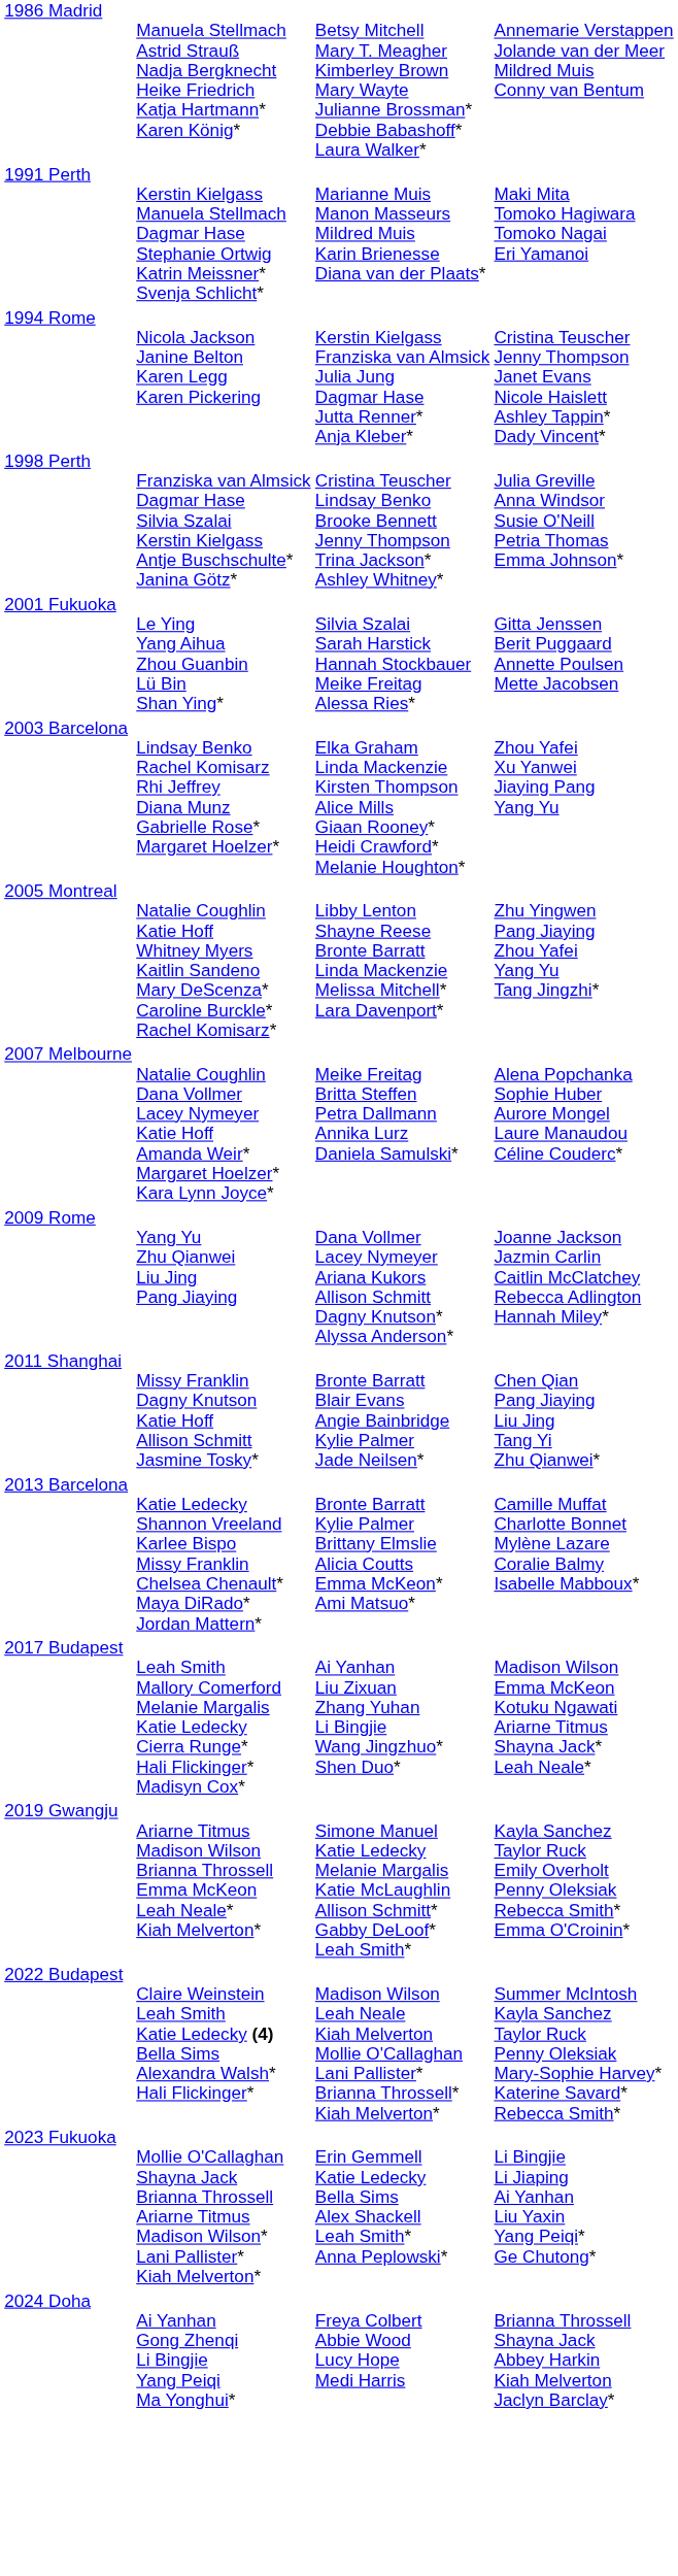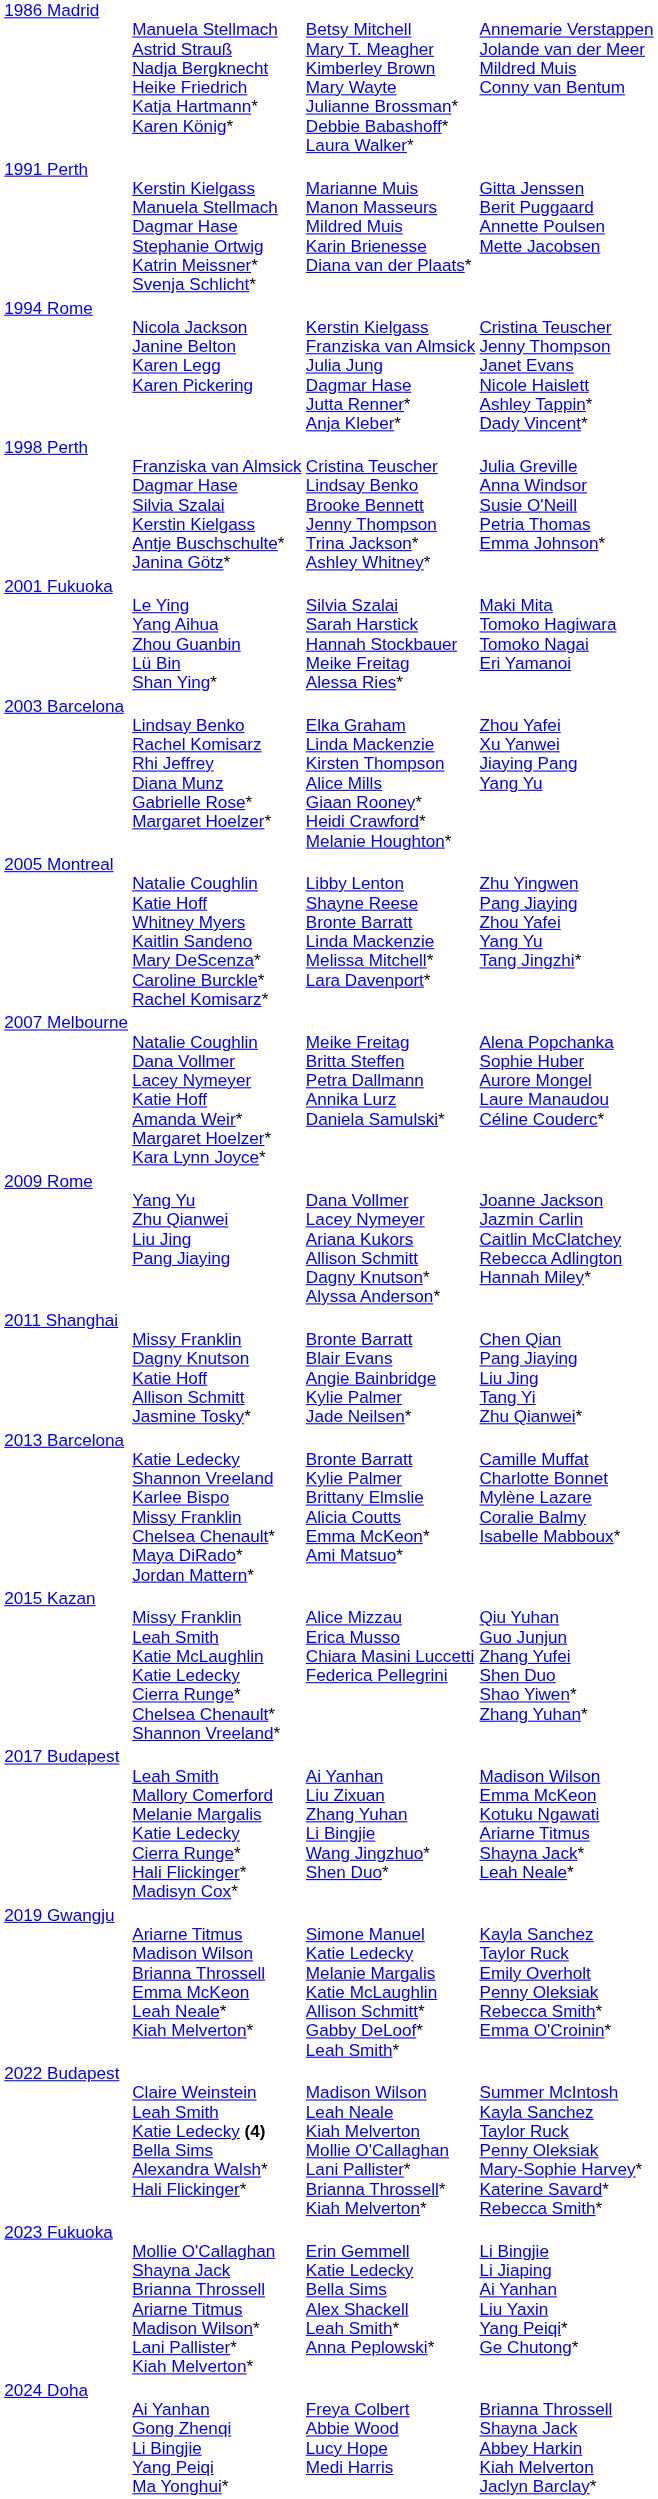1991 Perth | column 4: Maki Mita Tomoko Hagiwara Tomoko Nagai Eri Yamanoi -> Gitta Jenssen Berit Puggaard Annette Poulsen Mette Jacobsen
2001 Fukuoka | column 4: Gitta Jenssen Berit Puggaard Annette Poulsen Mette Jacobsen -> Maki Mita Tomoko Hagiwara Tomoko Nagai Eri Yamanoi
+ row: 2015 Kazan | Missy Franklin Leah Smith Katie McLaughlin Katie Ledecky Cierra Runge* Chelsea Chenault* Shannon Vreeland* | Alice Mizzau Erica Musso Chiara Masini Luccetti Federica Pellegrini | Qiu Yuhan Guo Junjun Zhang Yufei Shen Duo Shao Yiwen* Zhang Yuhan*
